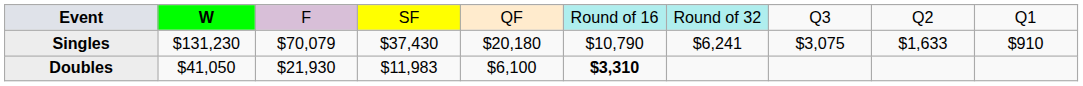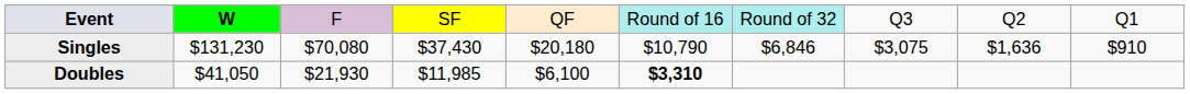Singles | column 3: $70,079 -> $70,080
Singles | column 7: $6,241 -> $6,846
Singles | column 9: $1,633 -> $1,636
Doubles | column 4: $11,983 -> $11,985
